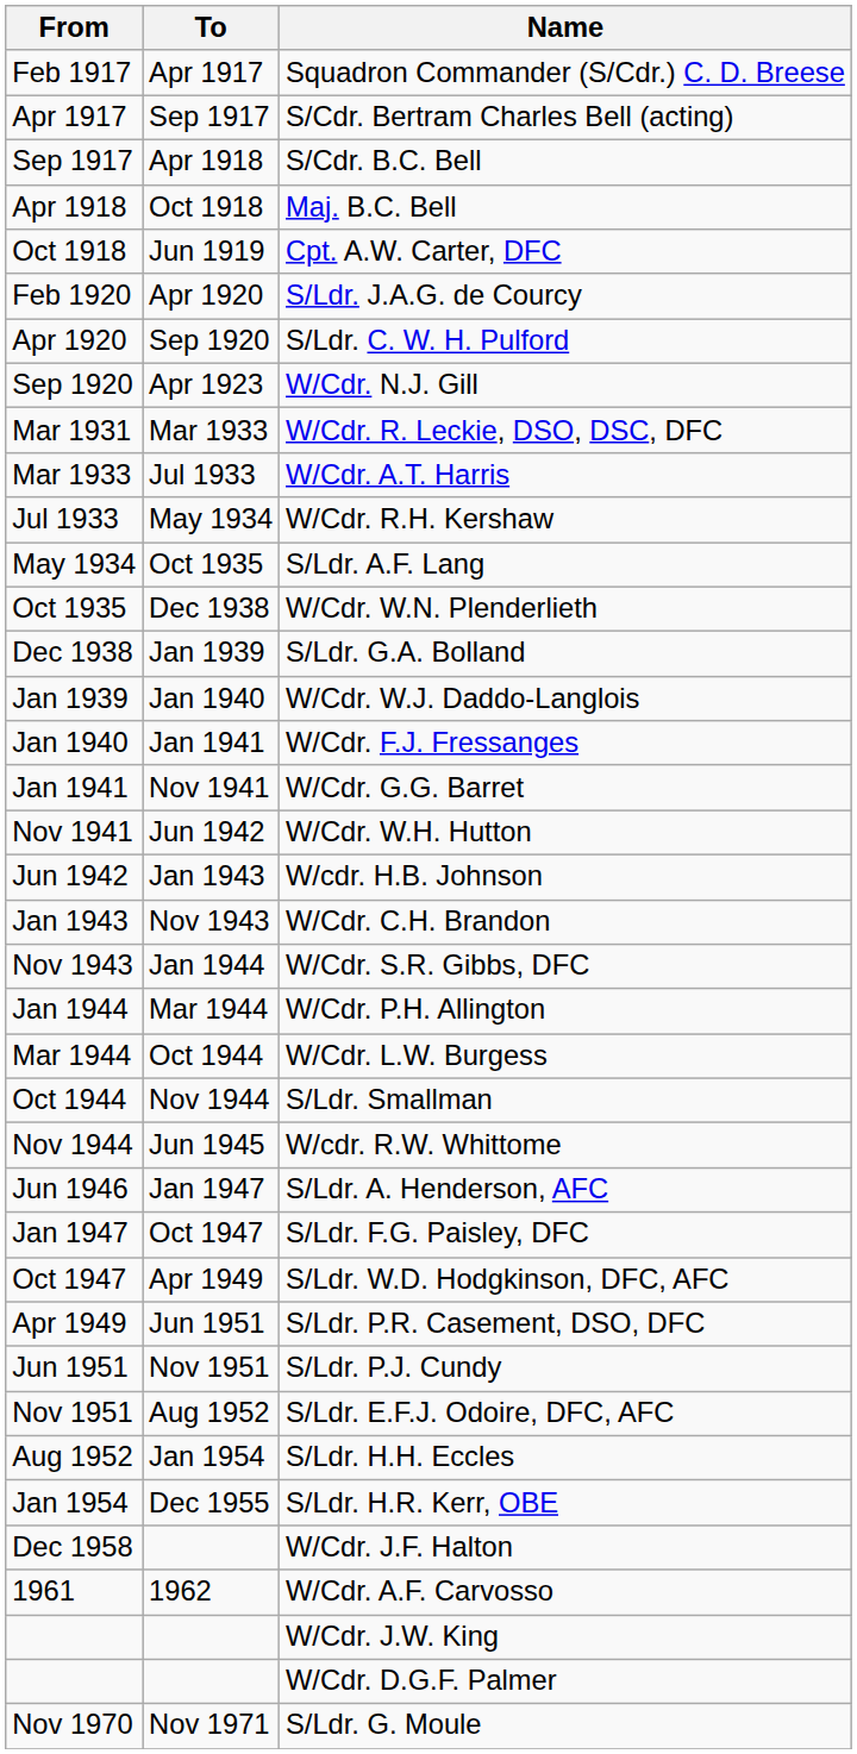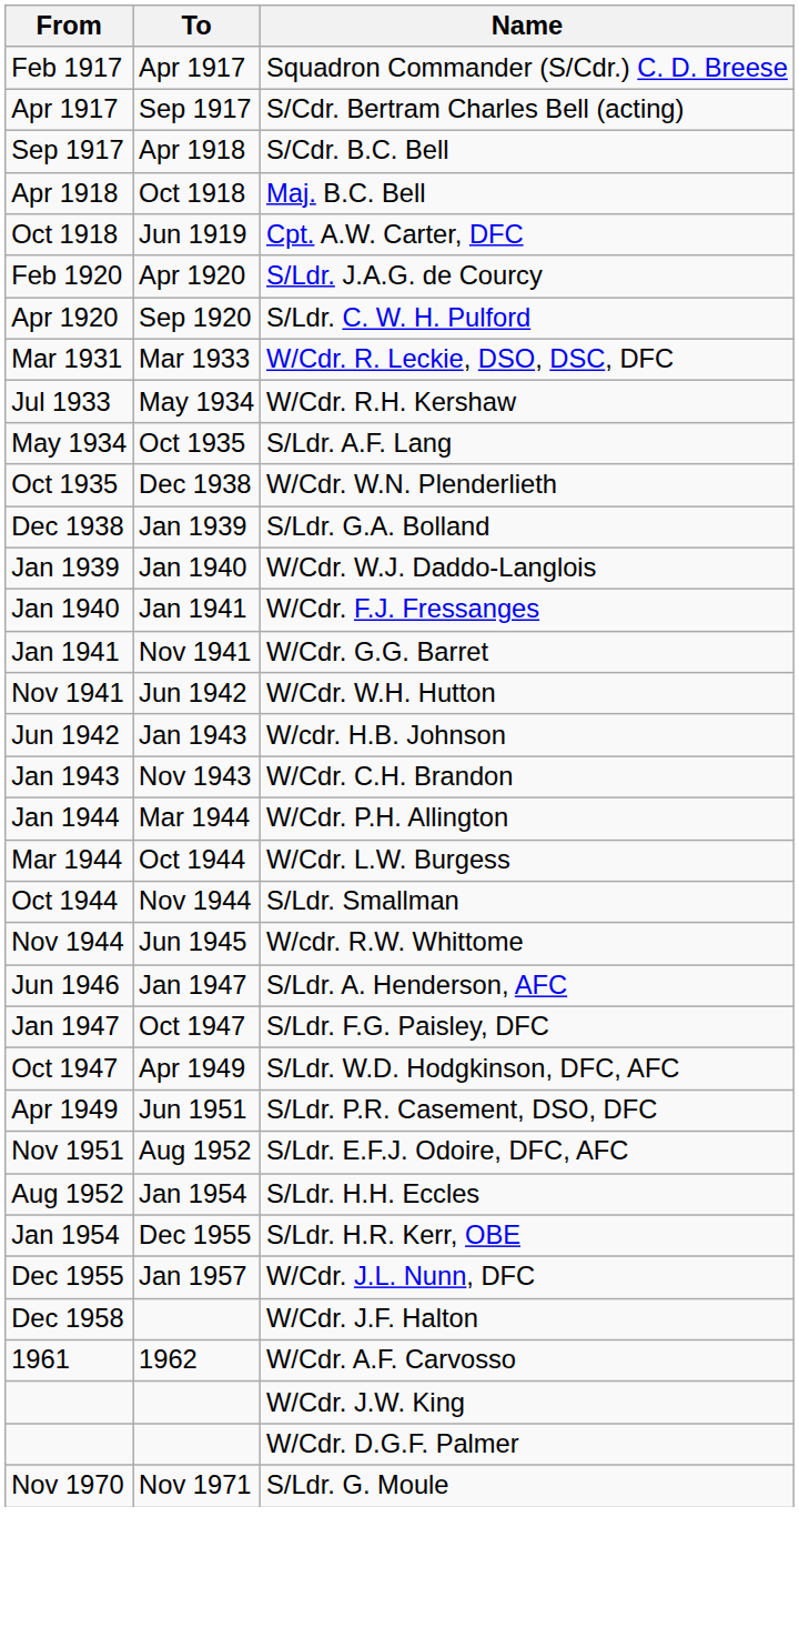- row: Sep 1920 | Apr 1923 | W/Cdr. N.J. Gill
- row: Mar 1933 | Jul 1933 | W/Cdr. A.T. Harris
- row: Nov 1943 | Jan 1944 | W/Cdr. S.R. Gibbs, DFC
- row: Jun 1951 | Nov 1951 | S/Ldr. P.J. Cundy
+ row: Dec 1955 | Jan 1957 | W/Cdr. J.L. Nunn, DFC
